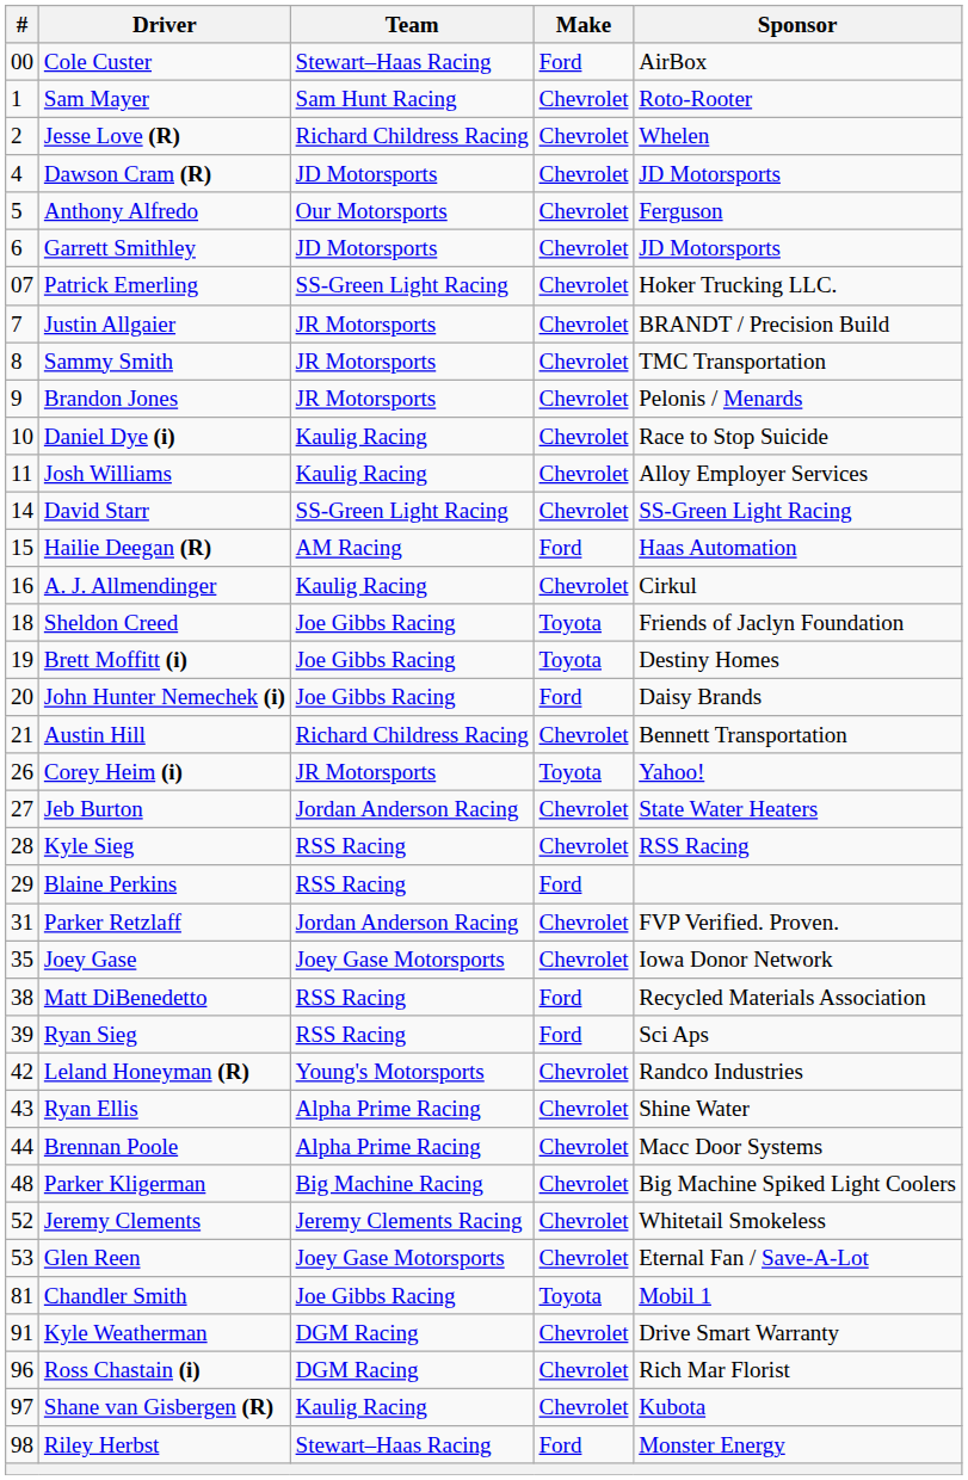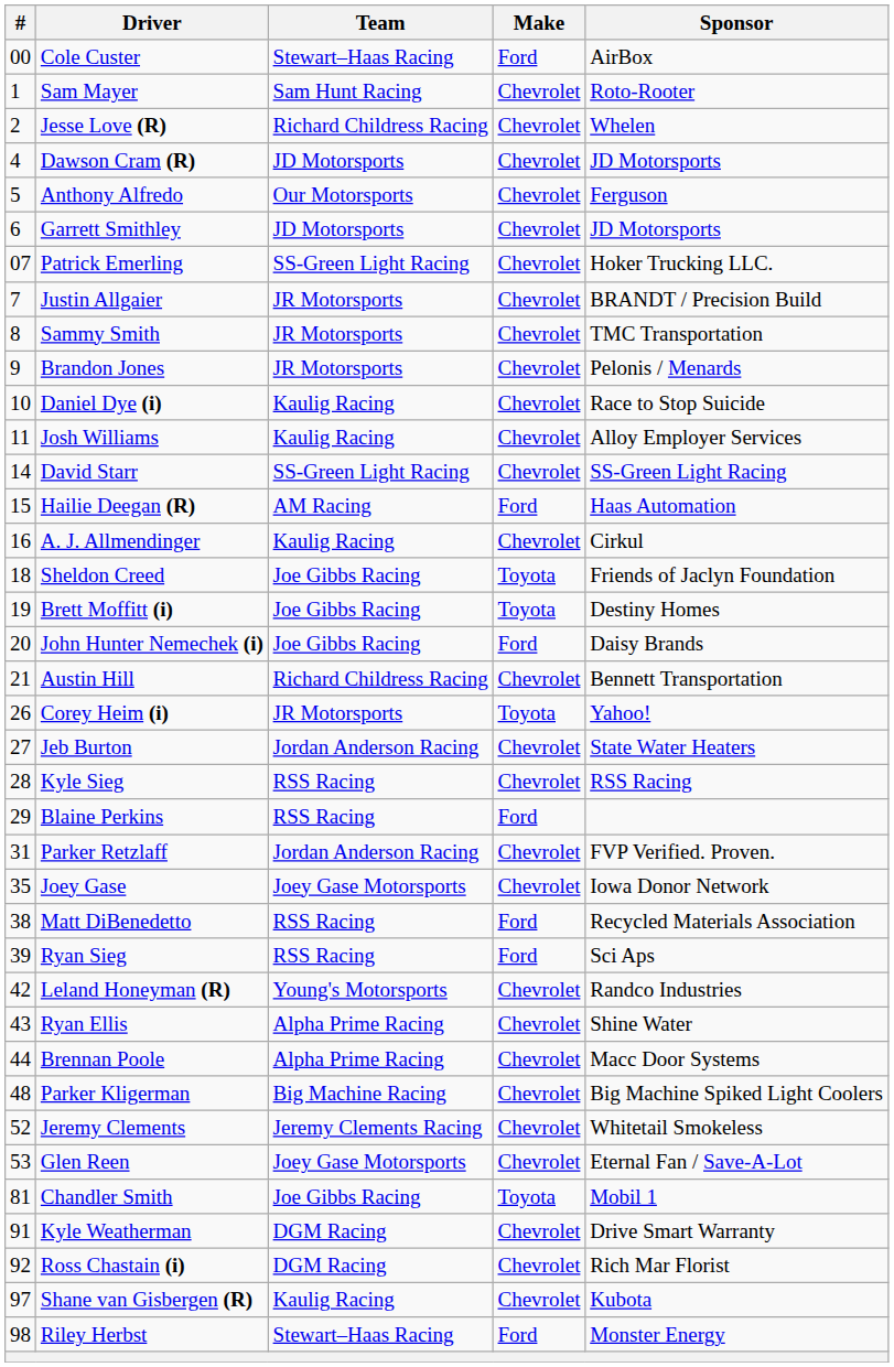Ross Chastain (i) | #: 96 -> 92
